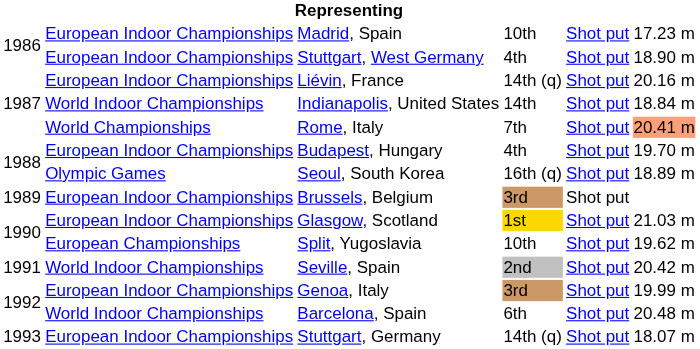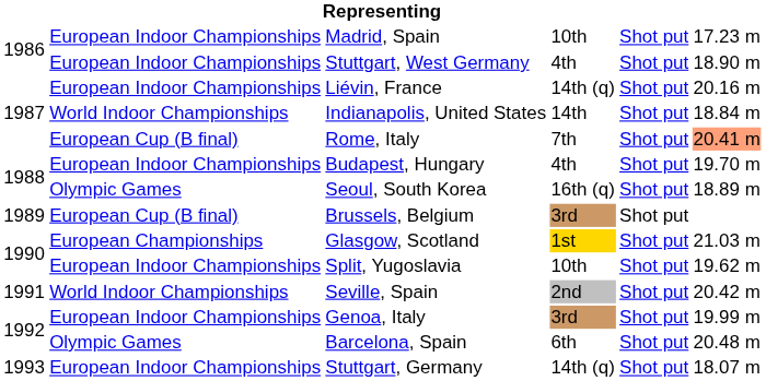Rome, Italy | column 2: World Championships -> European Cup (B final)
Brussels, Belgium | column 2: European Indoor Championships -> European Cup (B final)
Glasgow, Scotland | column 2: European Indoor Championships -> European Championships
Split, Yugoslavia | column 2: European Championships -> European Indoor Championships
Barcelona, Spain | column 2: World Indoor Championships -> Olympic Games
